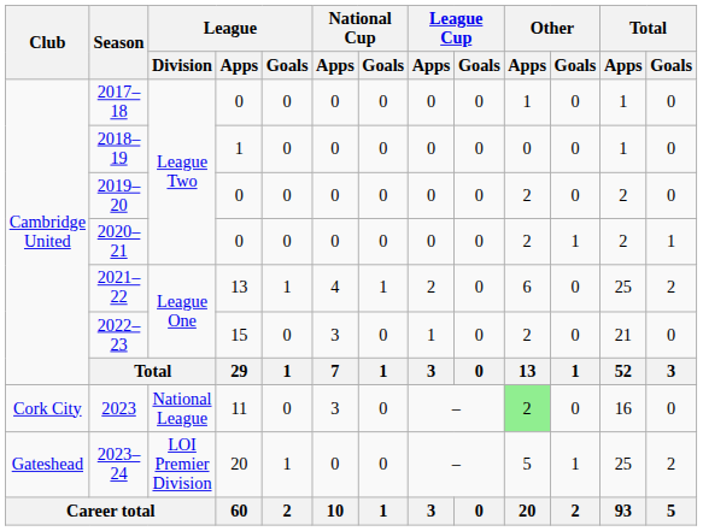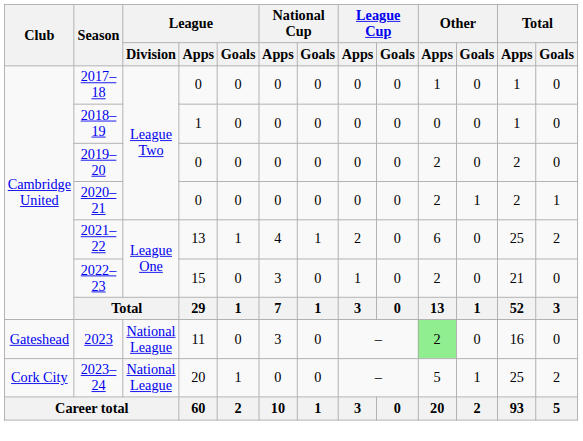2023 | Club: Cork City -> Gateshead
2023–24 | Club: Gateshead -> Cork City
2023–24 | League / Division: LOI Premier Division -> National League
